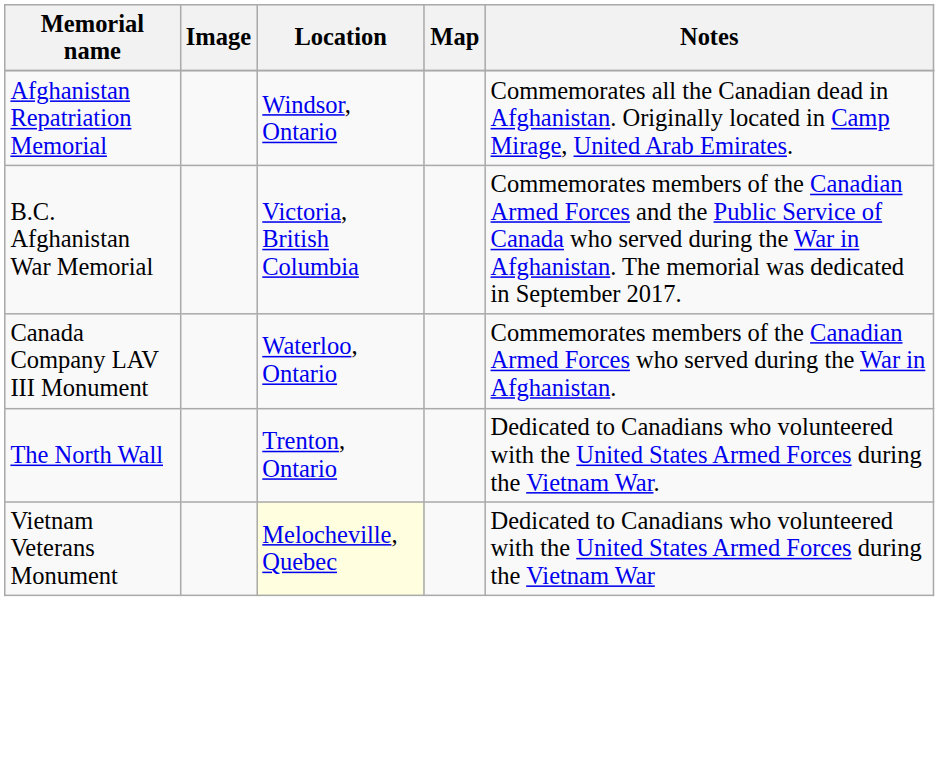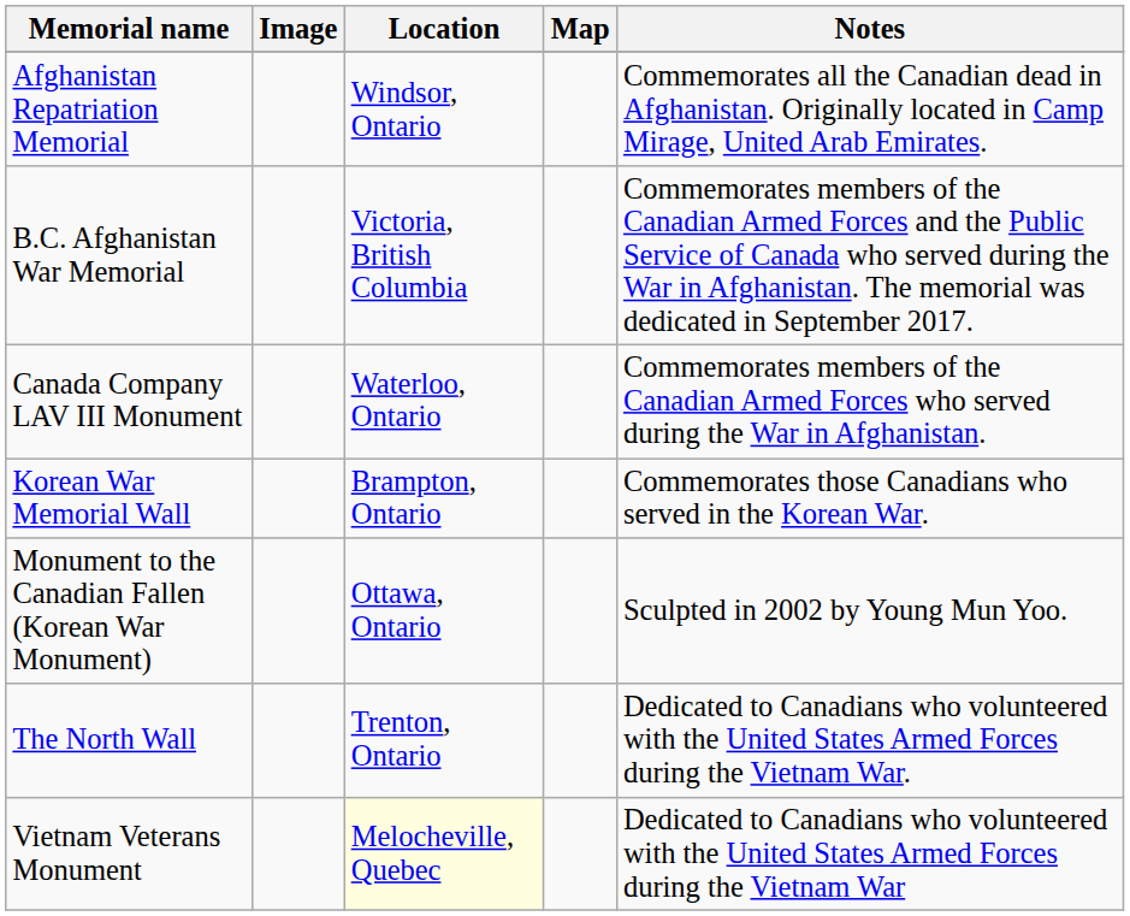+ row: Korean War Memorial Wall | Brampton, Ontario | Commemorates those Canadians who served in the Korean War.
+ row: Monument to the Canadian Fallen (Korean War Monument) | Ottawa, Ontario | Sculpted in 2002 by Young Mun Yoo.
